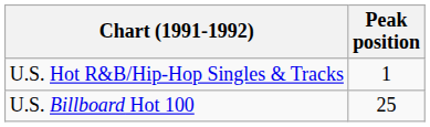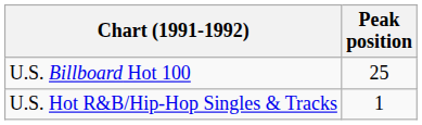rows swapped: U.S. Billboard Hot 100 <-> U.S. Hot R&B/Hip-Hop Singles & Tracks
